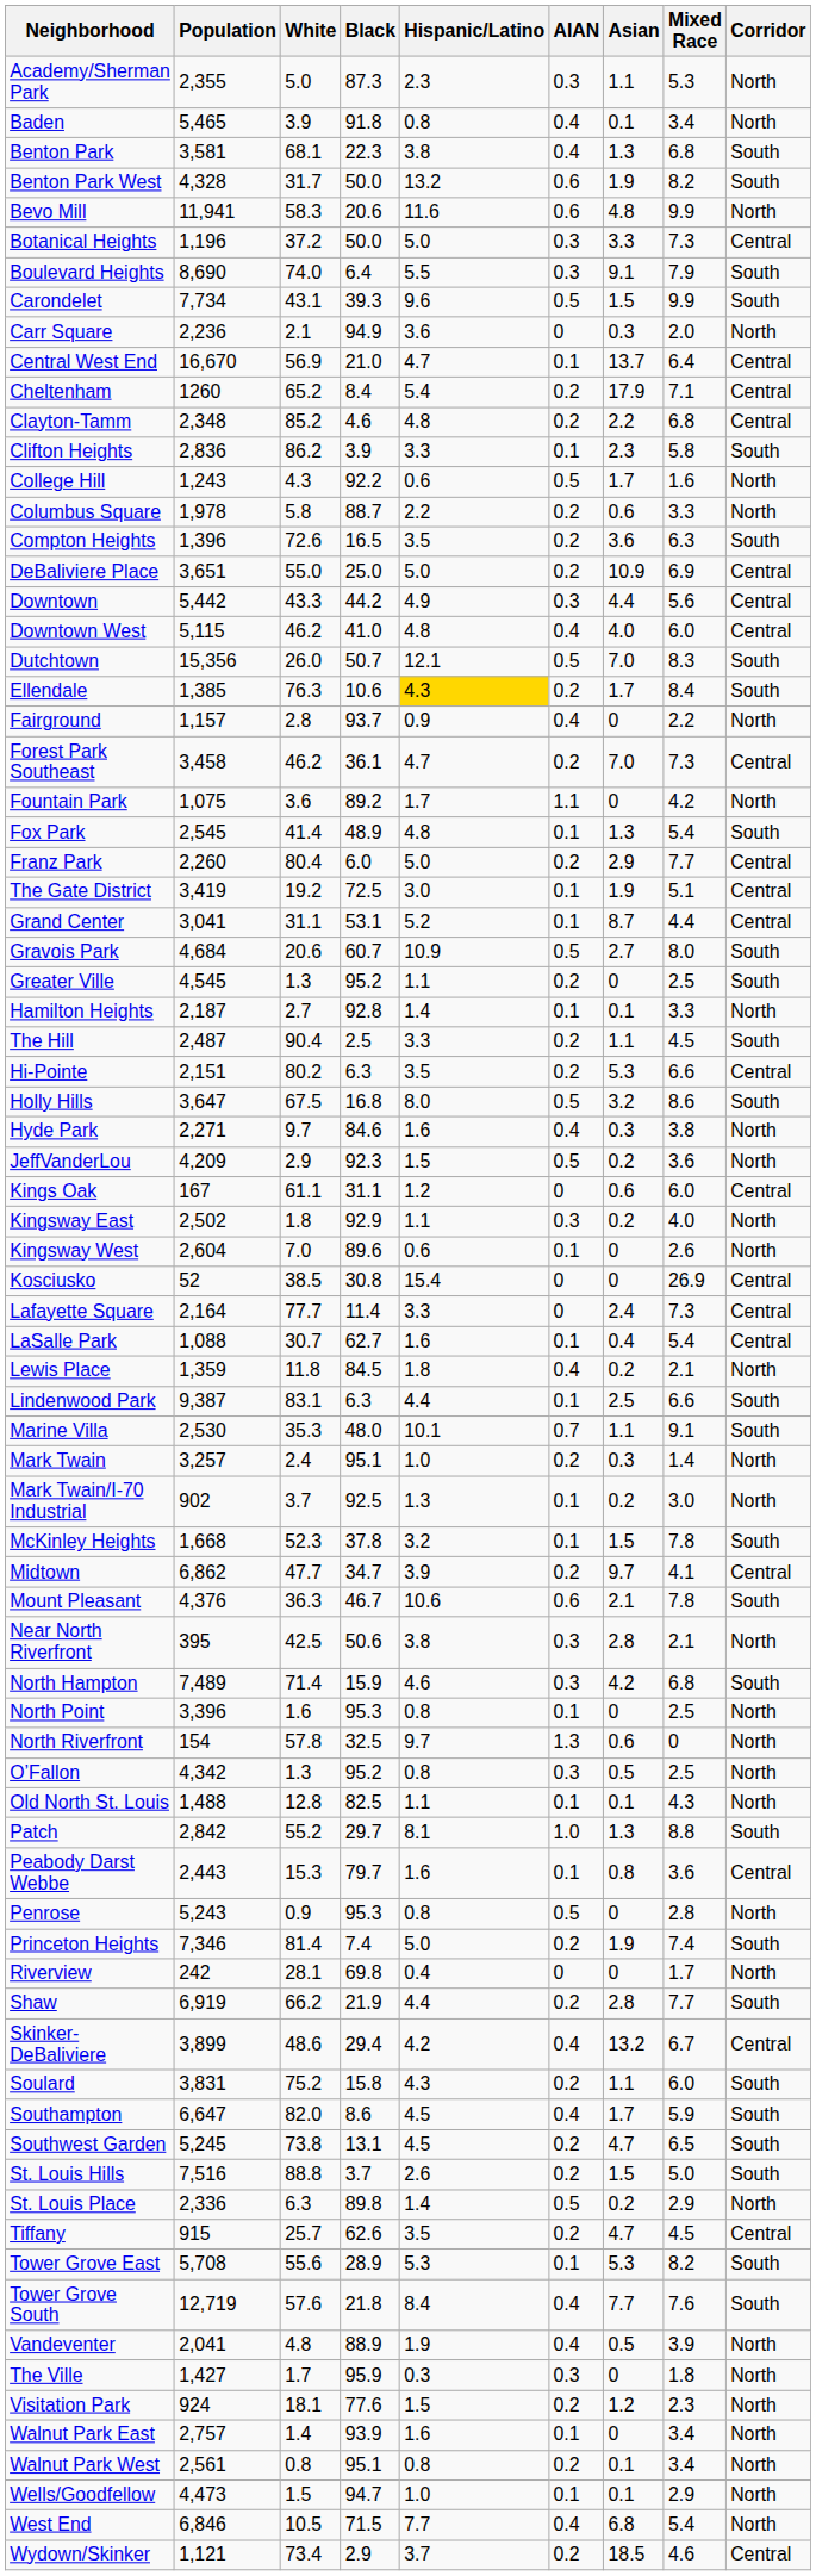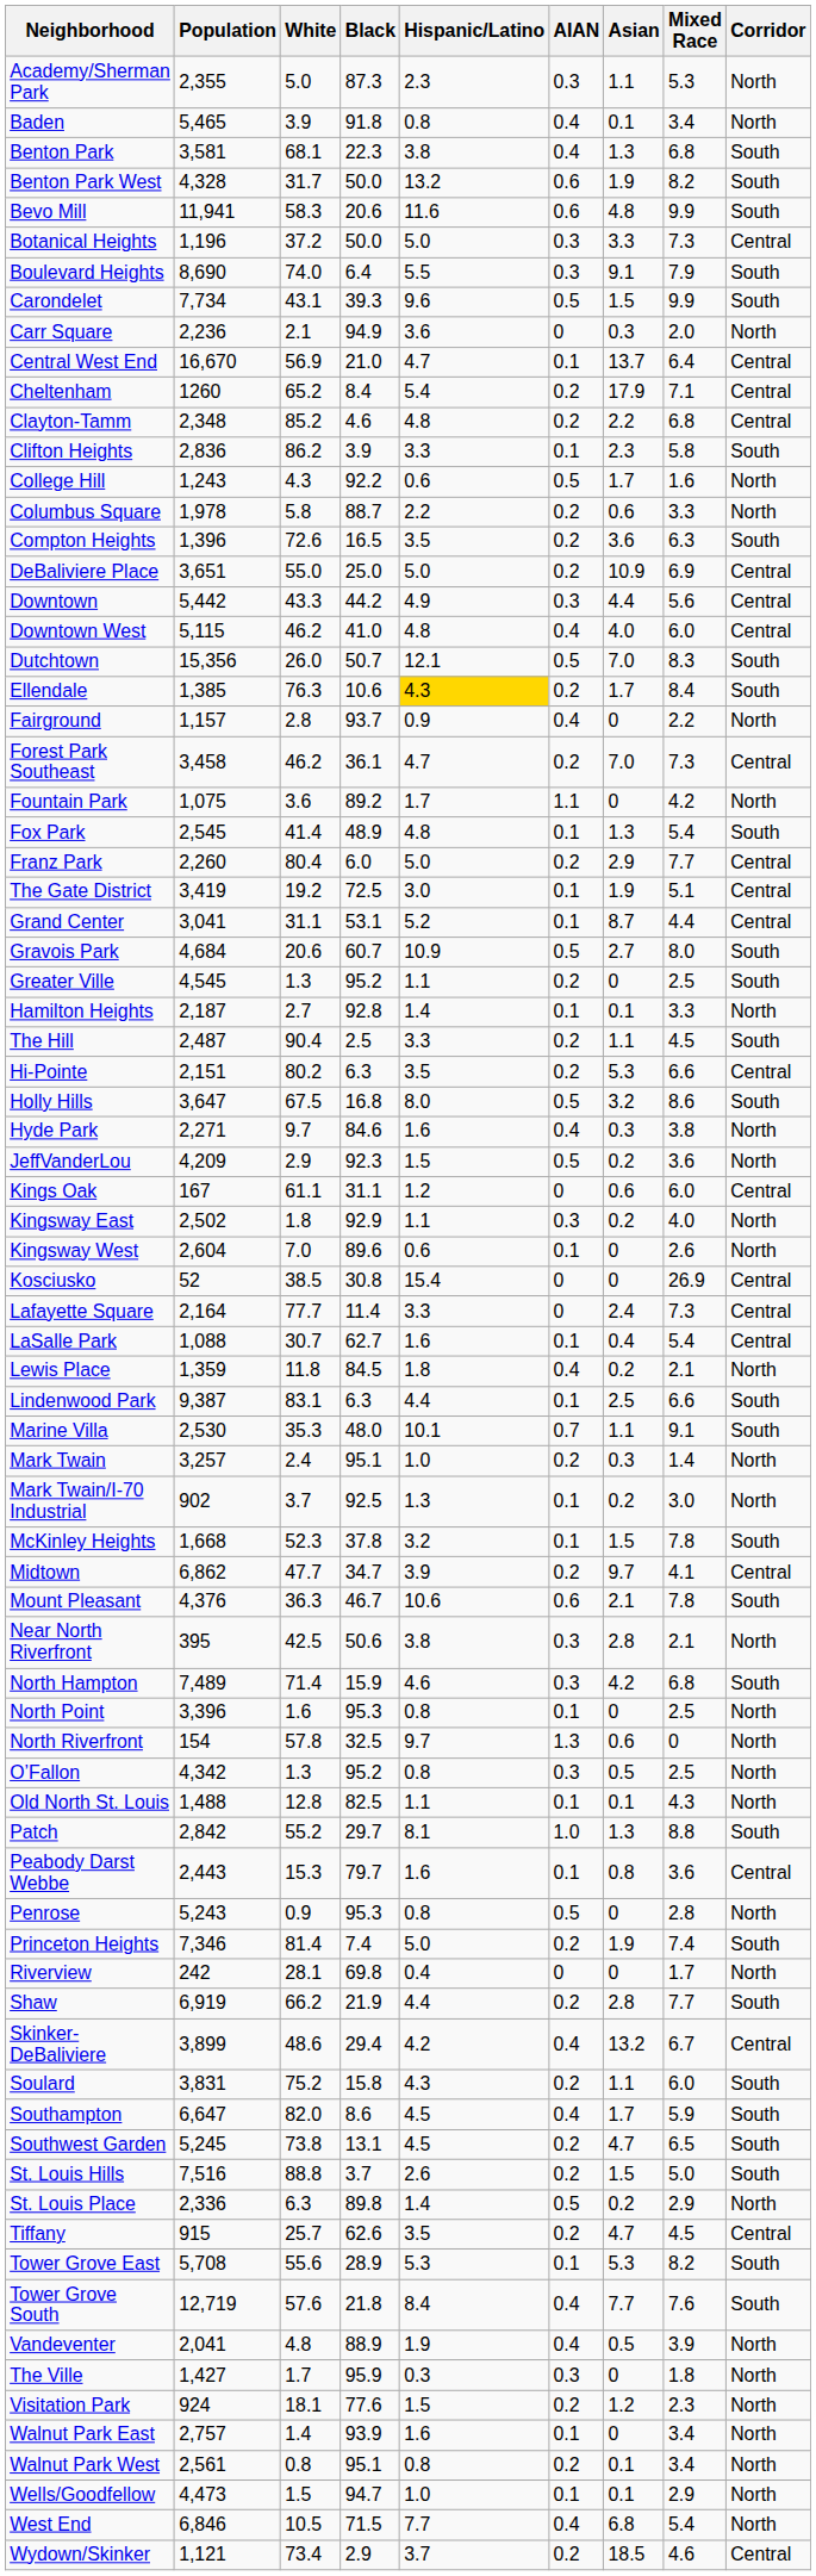Bevo Mill | Corridor: North -> South
